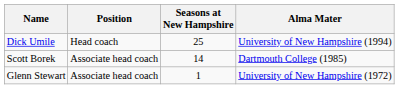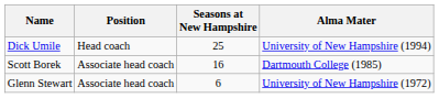Scott Borek | Seasons at New Hampshire: 14 -> 16
Glenn Stewart | Seasons at New Hampshire: 1 -> 6
